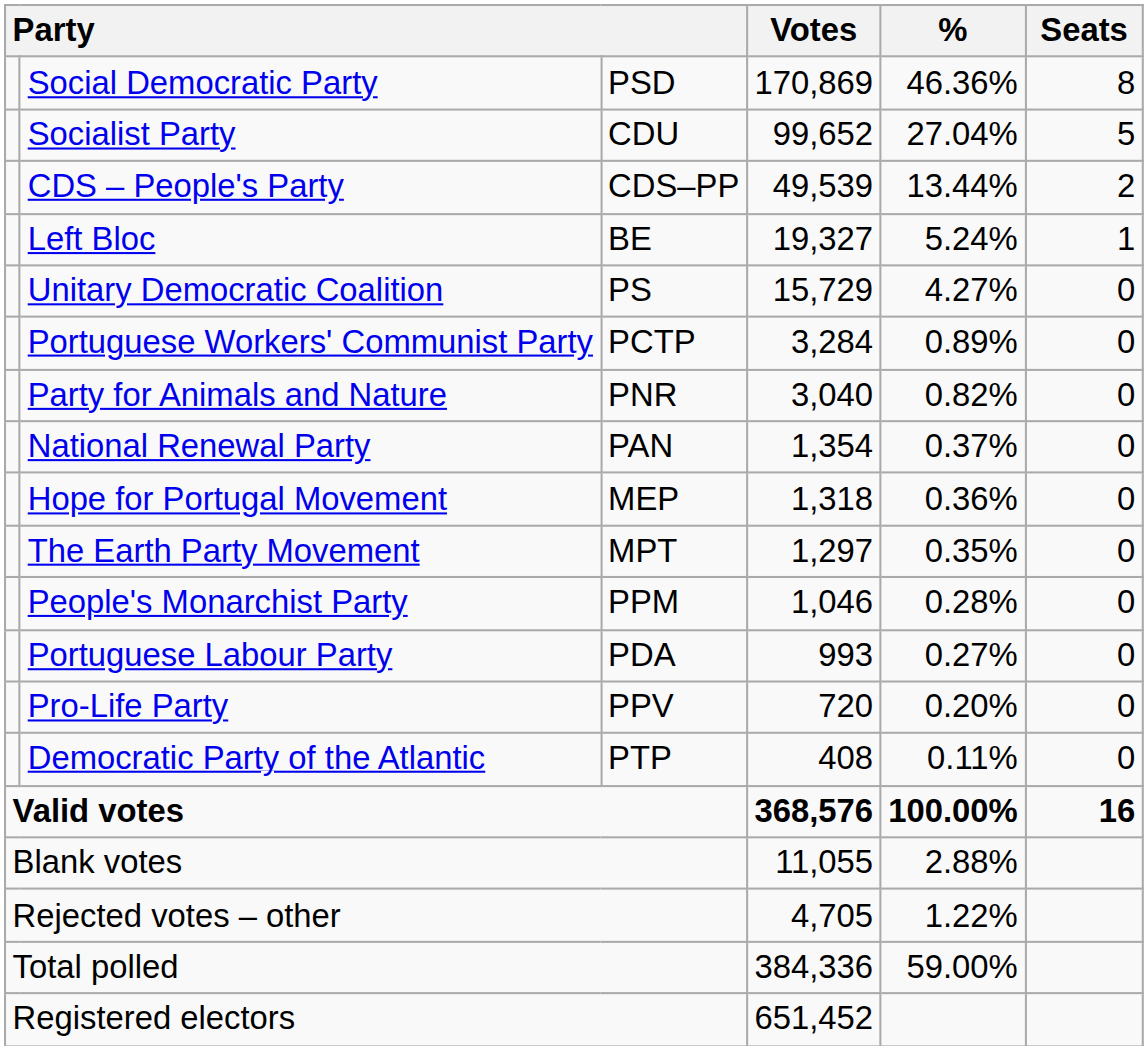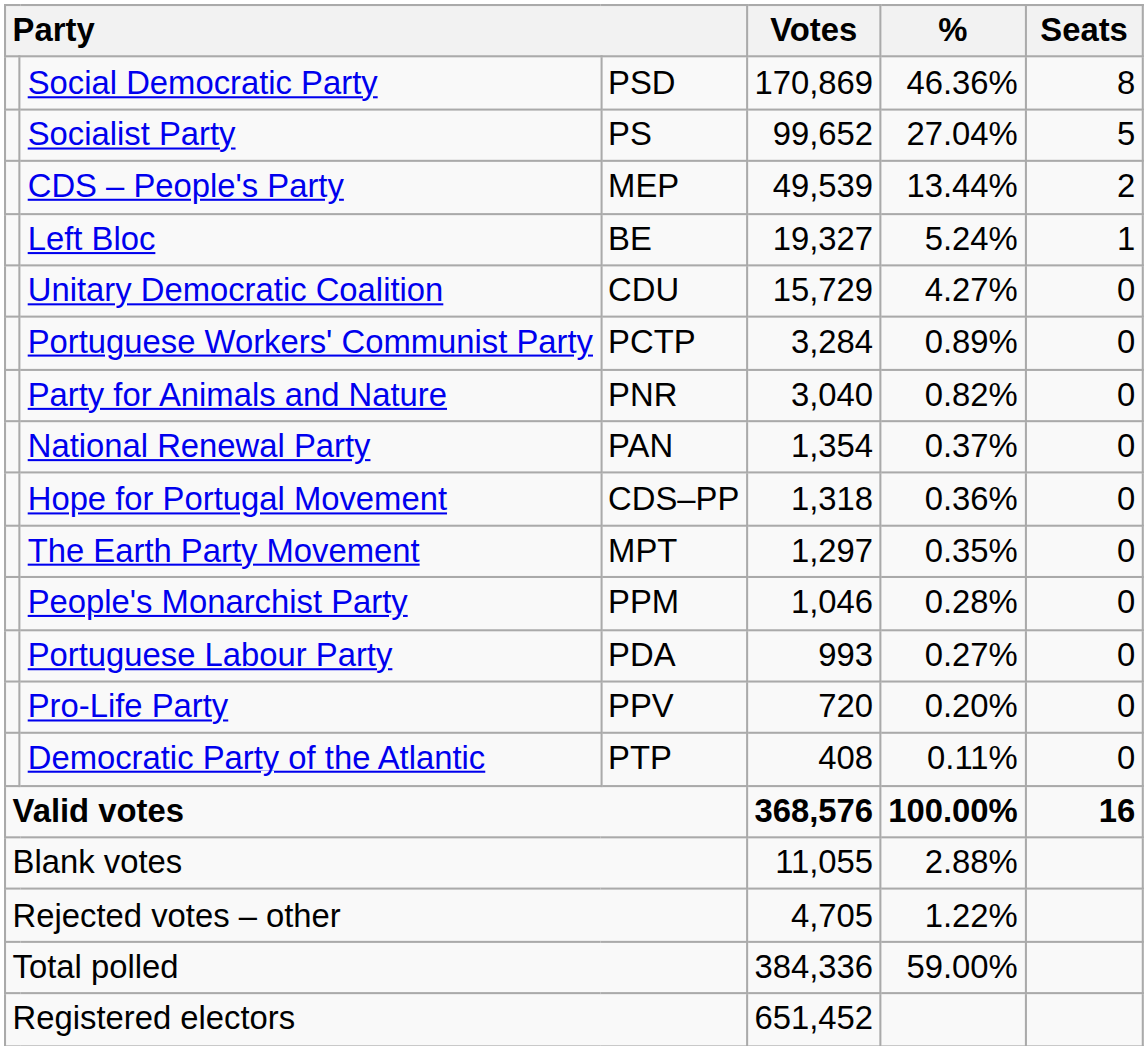Socialist Party | column 3: CDU -> PS
CDS – People's Party | column 3: CDS–PP -> MEP
Unitary Democratic Coalition | column 3: PS -> CDU
Hope for Portugal Movement | column 3: MEP -> CDS–PP
